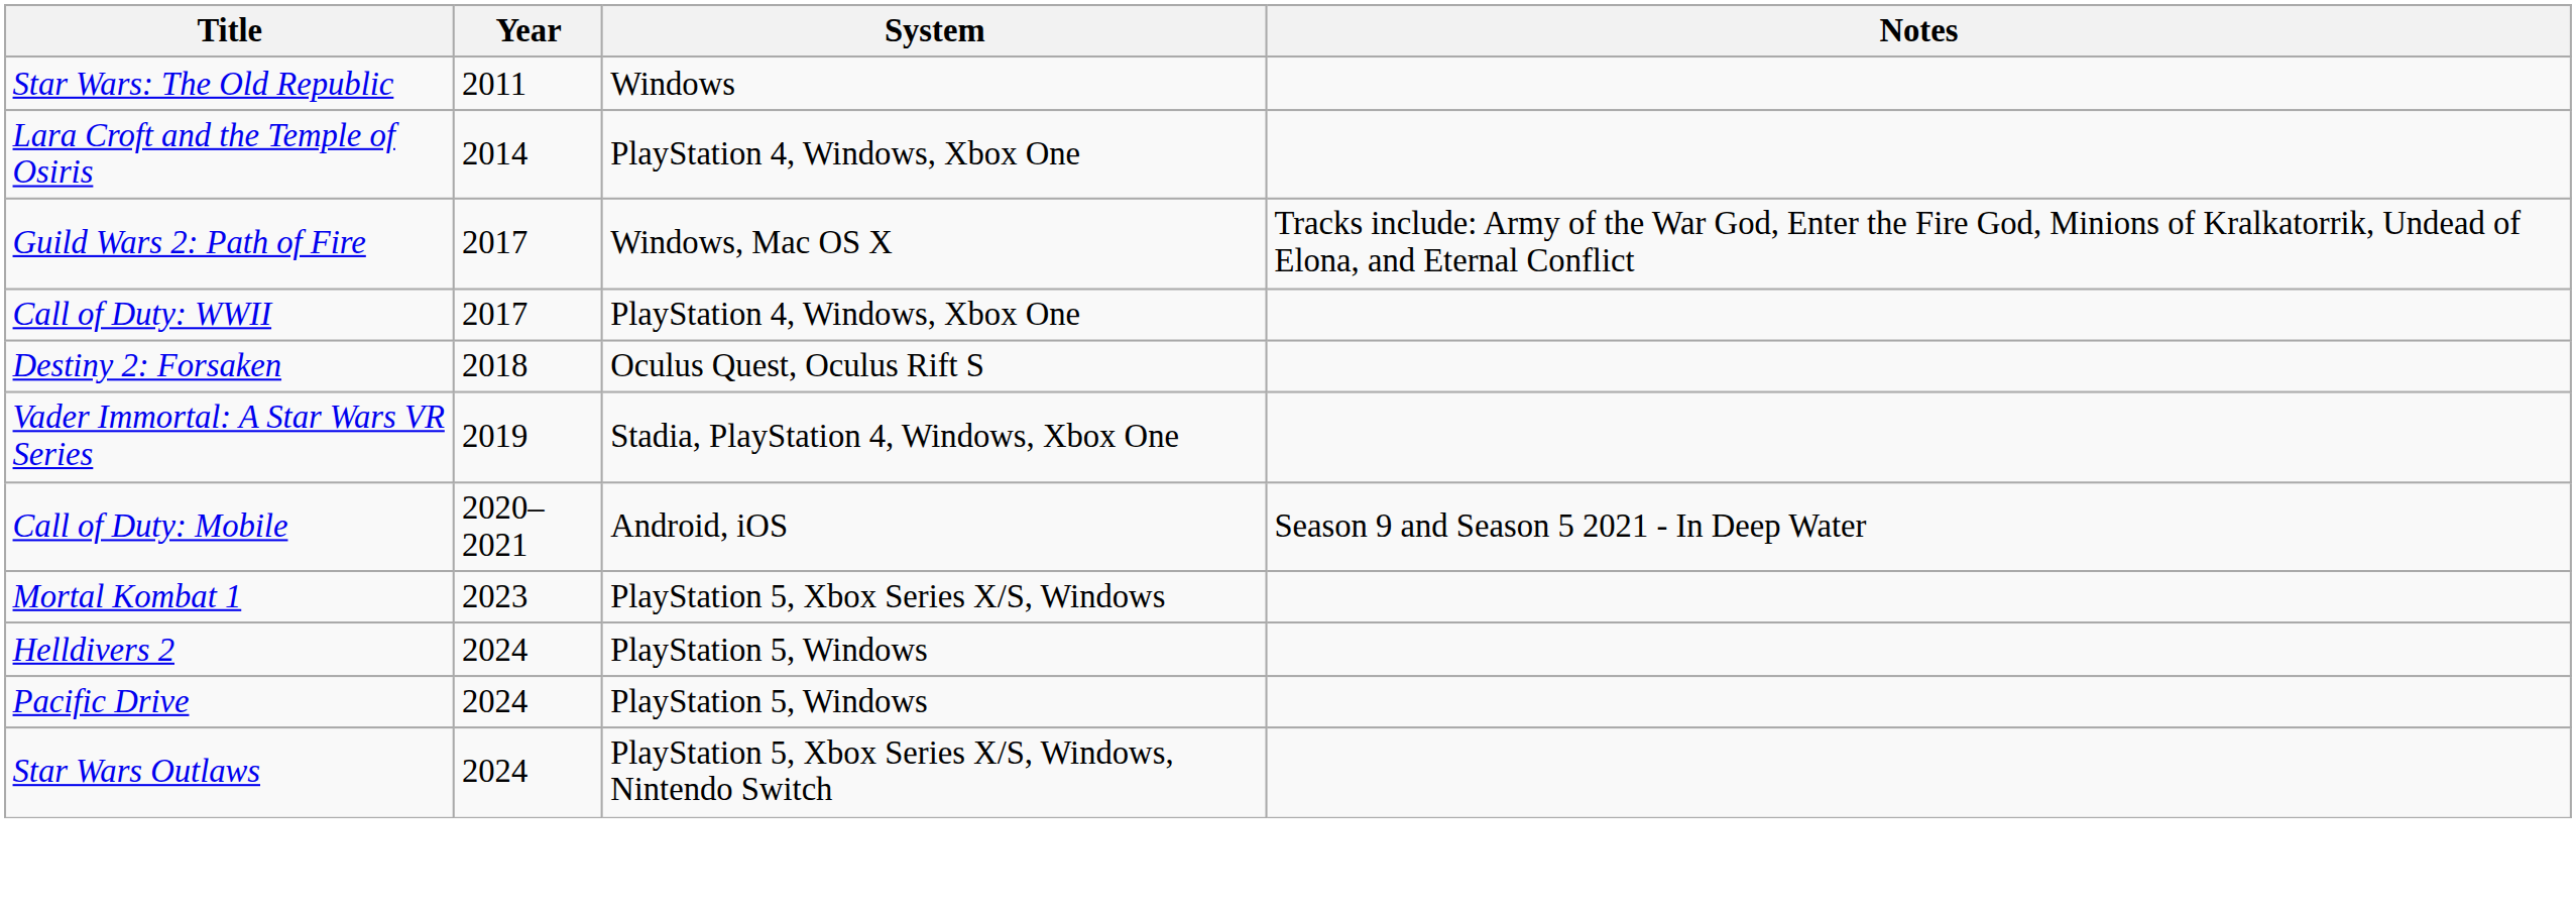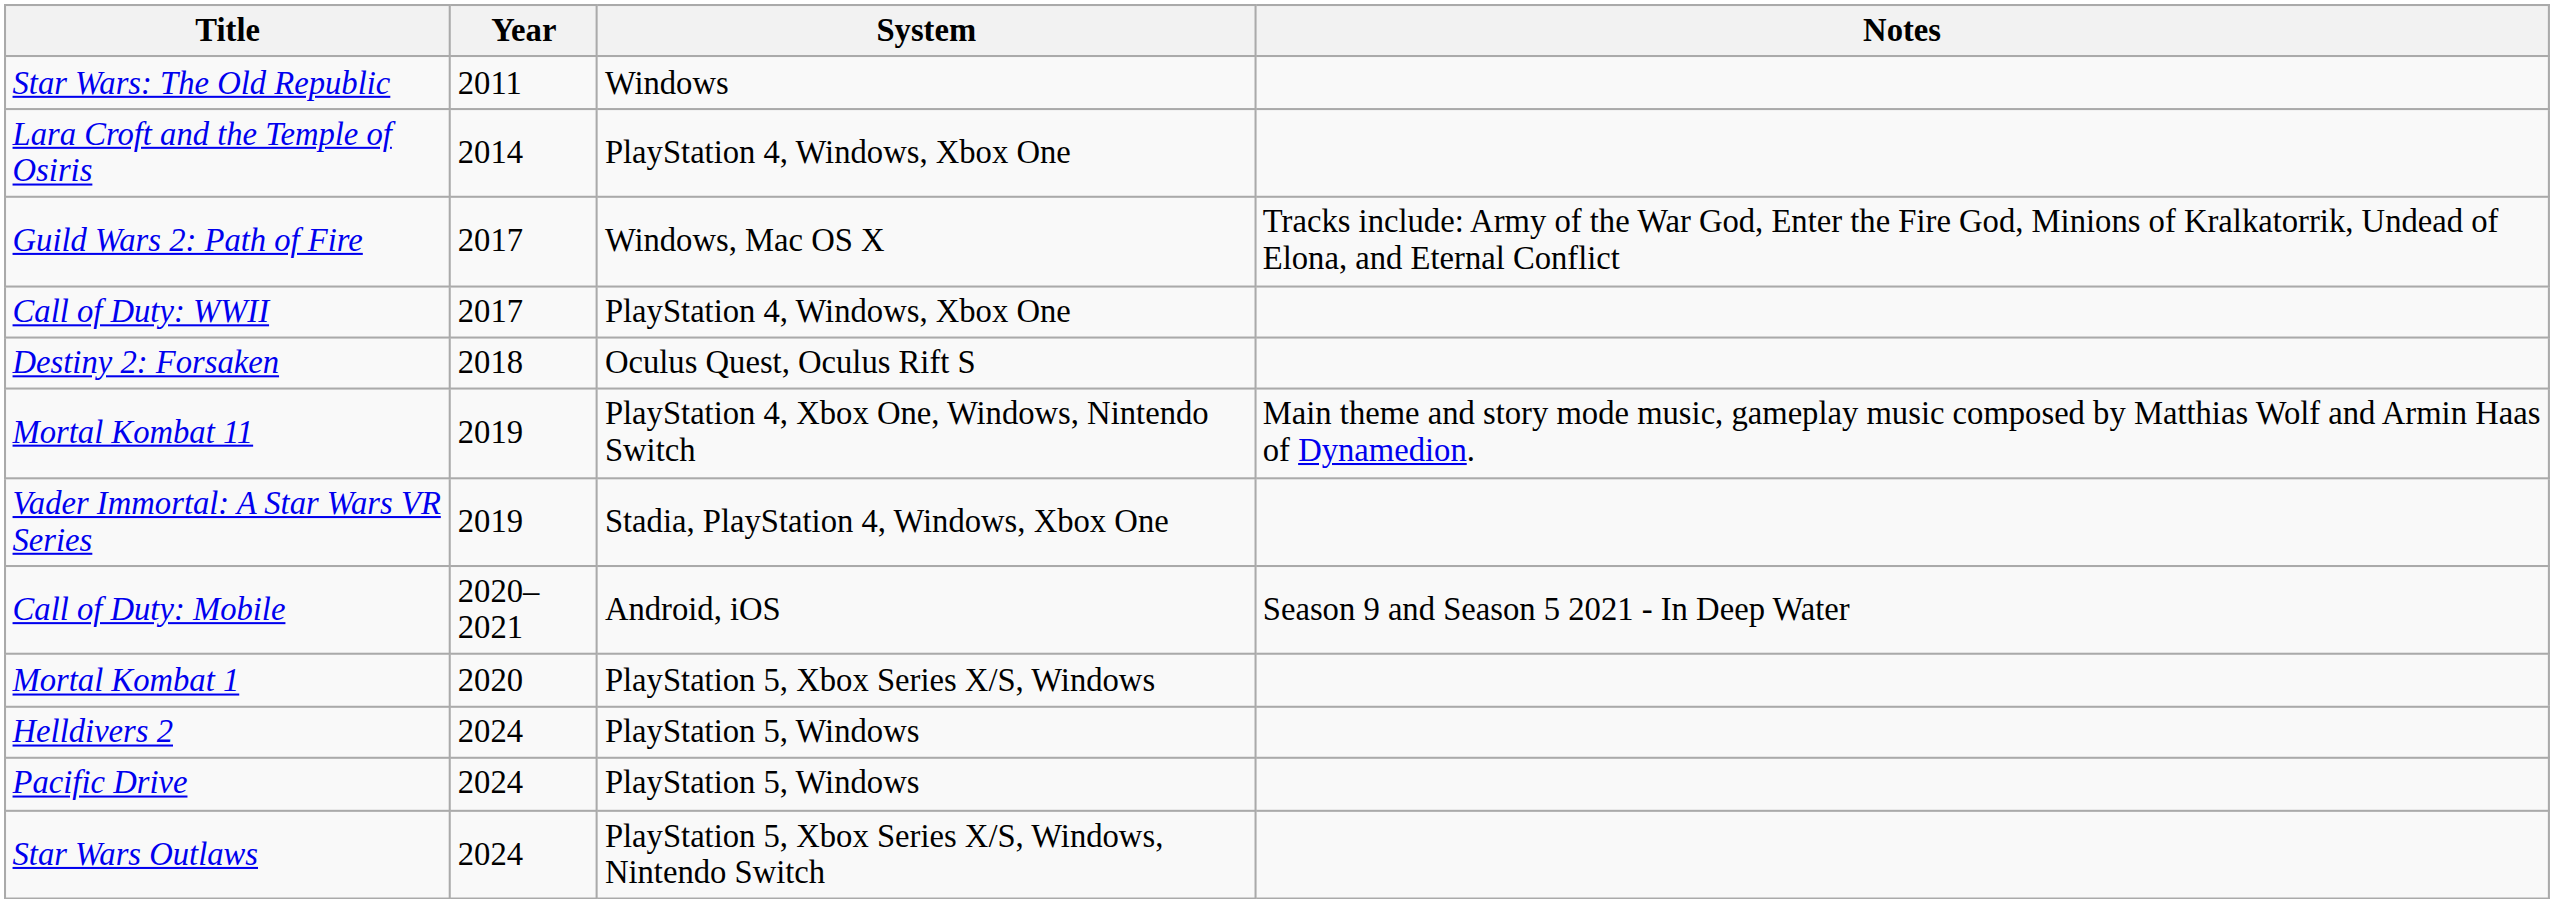+ row: Mortal Kombat 11 | 2019 | PlayStation 4, Xbox One, Windows, Nintendo Switch | Main theme and story mode music, gameplay music composed by Matthias Wolf and Armin Haas of Dynamedion.
Mortal Kombat 1 | Year: 2023 -> 2020
